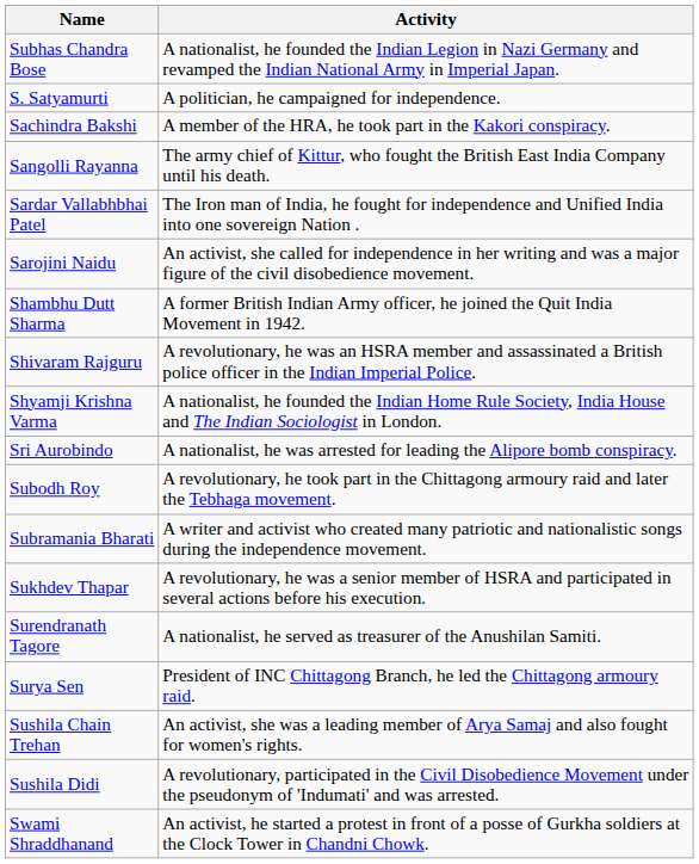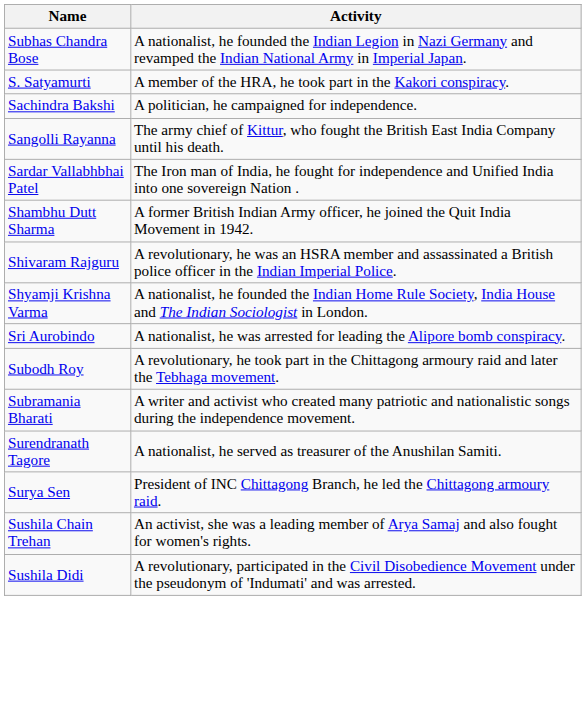S. Satyamurti | Activity: A politician, he campaigned for independence. -> A member of the HRA, he took part in the Kakori conspiracy.
Sachindra Bakshi | Activity: A member of the HRA, he took part in the Kakori conspiracy. -> A politician, he campaigned for independence.
- row: Sarojini Naidu | An activist, she called for independence in her writing and was a major figure of the civil disobedience movement.
- row: Sukhdev Thapar | A revolutionary, he was a senior member of HSRA and participated in several actions before his execution.
- row: Swami Shraddhanand | An activist, he started a protest in front of a posse of Gurkha soldiers at the Clock Tower in Chandni Chowk.
